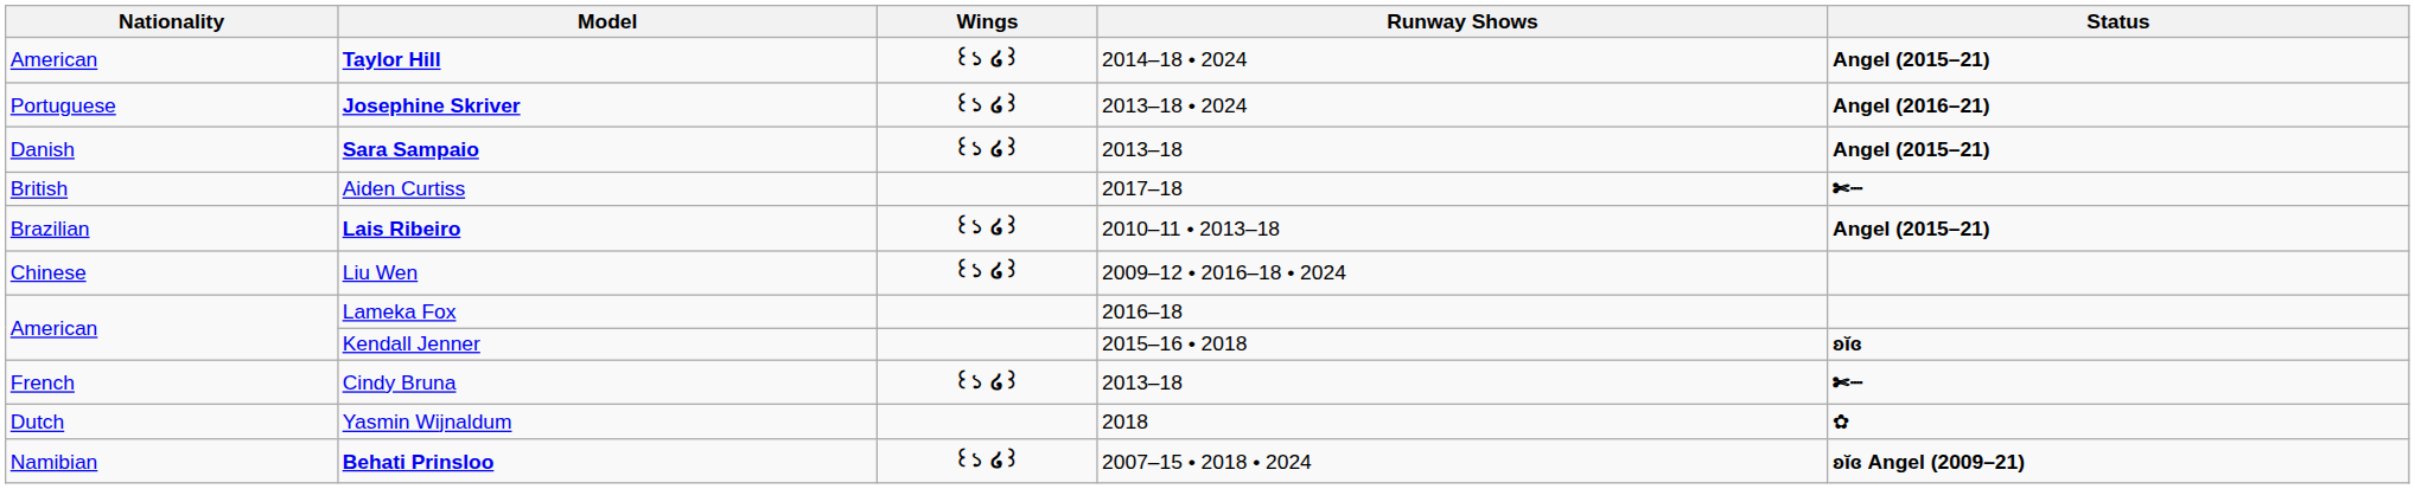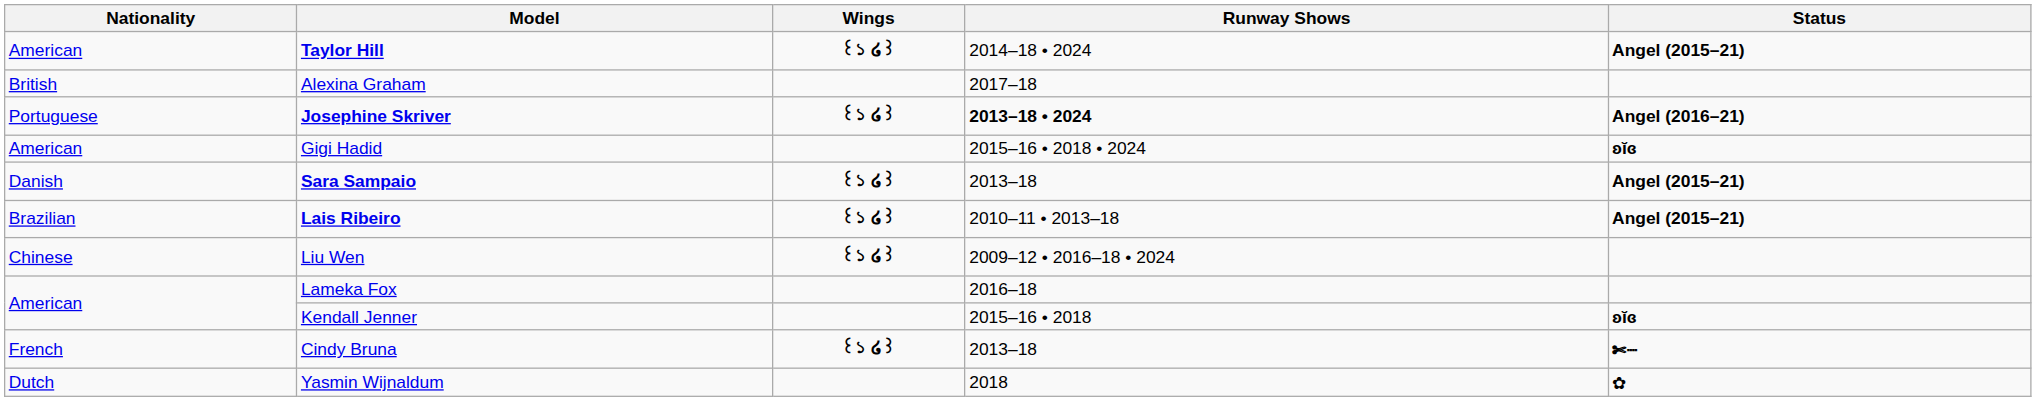+ row: British | Alexina Graham | 2017–18
Josephine Skriver | Runway Shows: normal -> bold
+ row: American | Gigi Hadid | 2015–16 • 2018 • 2024 | ʚĭɞ
- row: British | Aiden Curtiss | 2017–18 | ✄┈
- row: Namibian | Behati Prinsloo | ꒰১ ໒꒱ | 2007–15 • 2018 • 2024 | ʚĭɞ Angel (2009–21)
